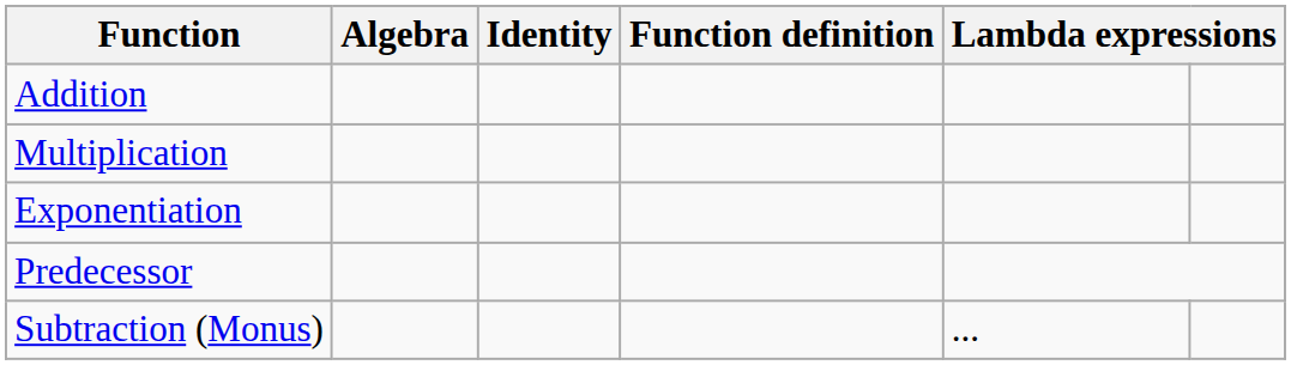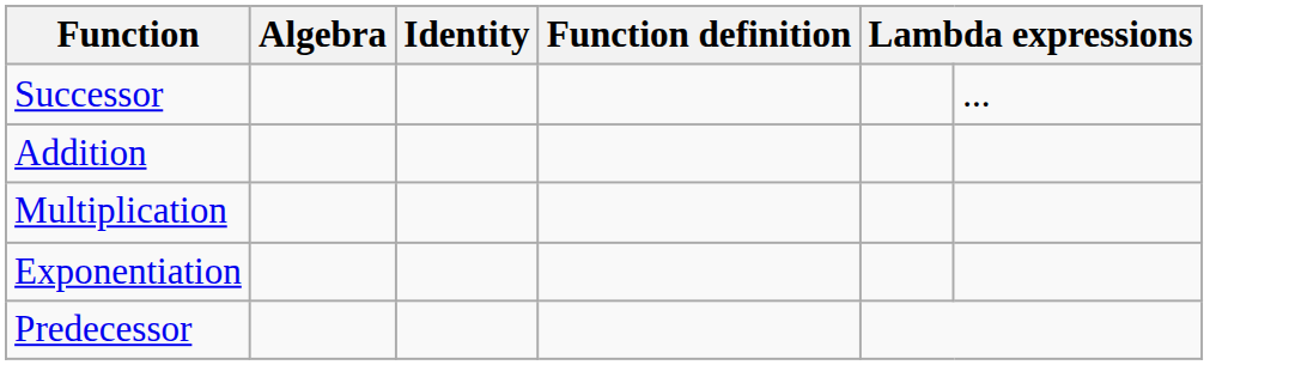+ row: Successor | ...
- row: Subtraction (Monus) | ...
